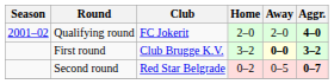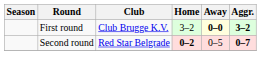- row: 2001–02 | Qualifying round | FC Jokerit | 2–0 | 2–0 | 4–0
Second round | Home: normal -> bold
